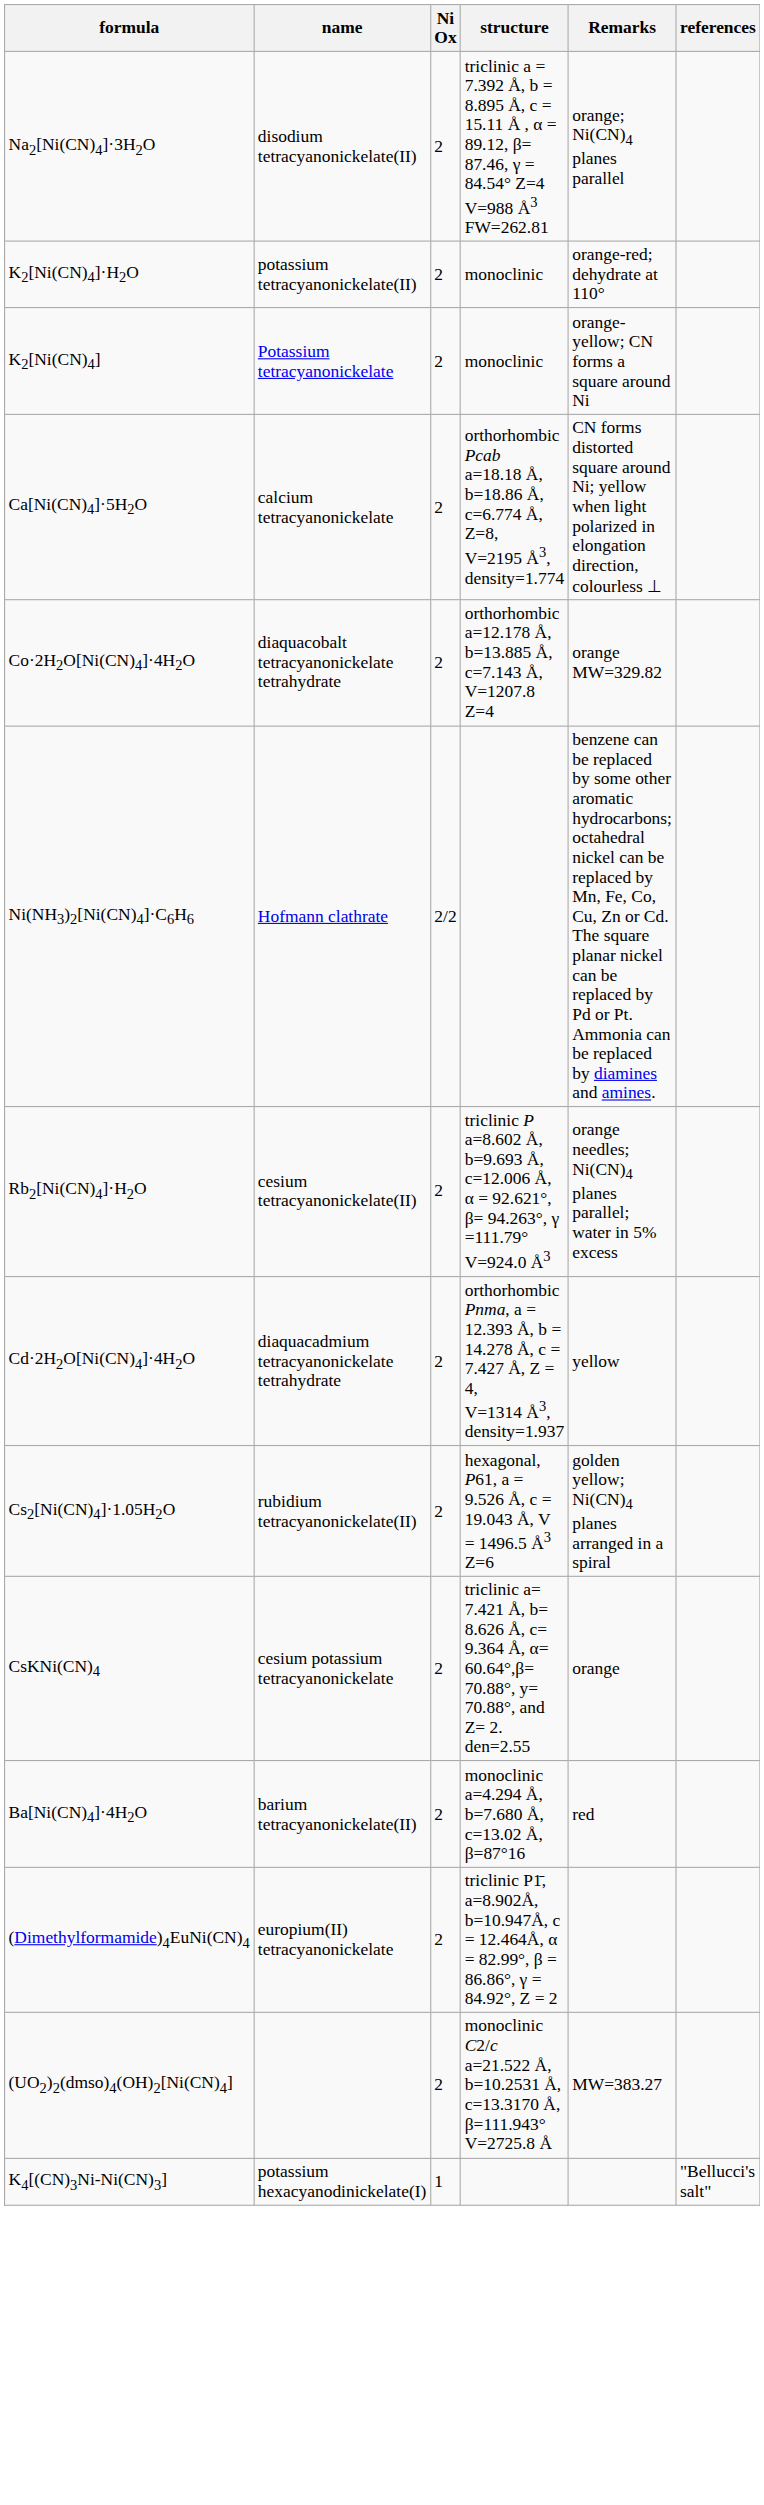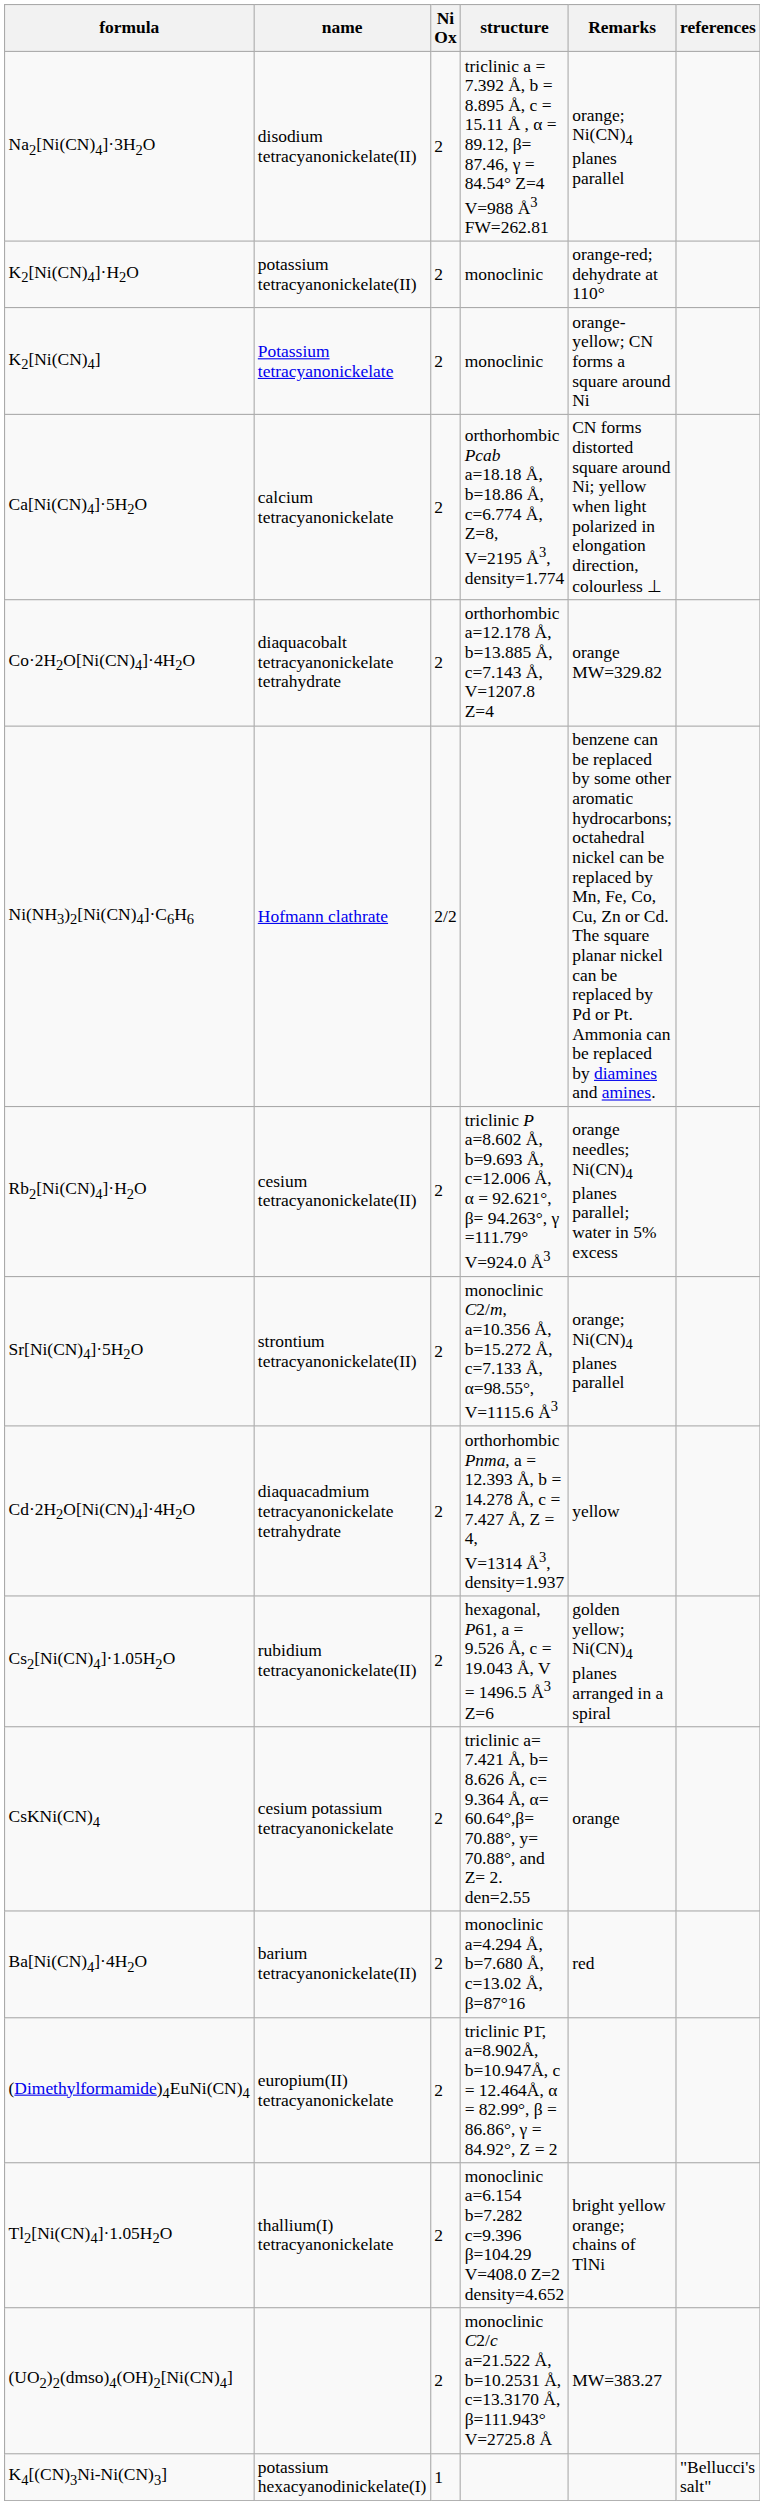+ row: Sr[Ni(CN)4]·5H2O | strontium tetracyanonickelate(II) | 2 | monoclinic C2/m, a=10.356 Å, b=15.272 Å, c=7.133 Å, α=98.55°, V=1115.6 Å3 | orange; Ni(CN)4 planes parallel
+ row: Tl2[Ni(CN)4]·1.05H2O | thallium(I) tetracyanonickelate | 2 | monoclinic a=6.154 b=7.282 c=9.396 β=104.29 V=408.0 Z=2 density=4.652 | bright yellow orange; chains of TlNi
